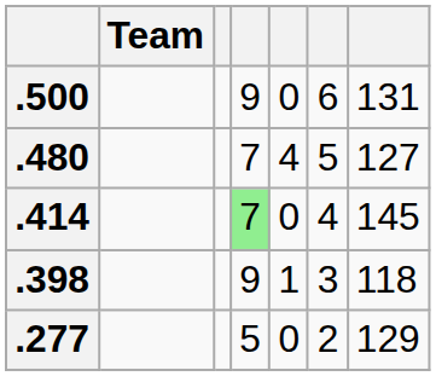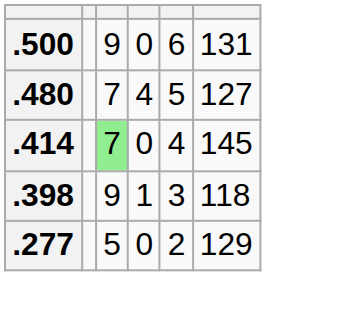- column: Team
